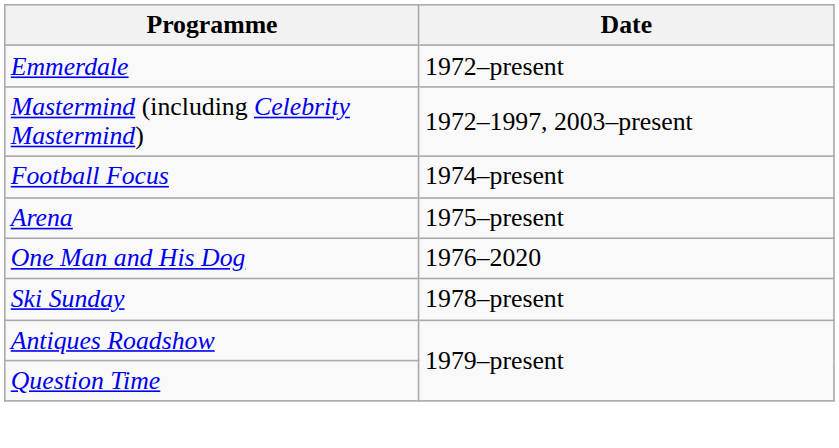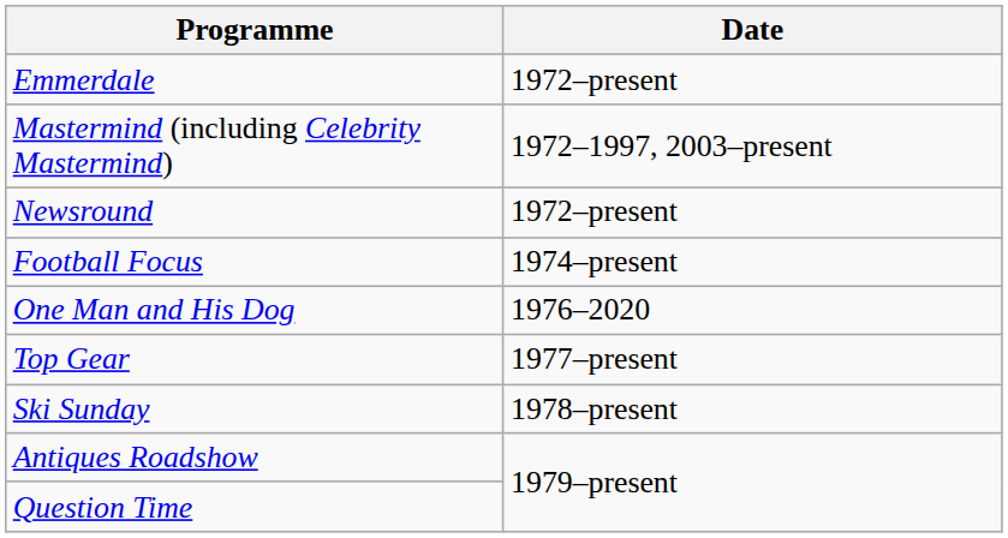+ row: Newsround | 1972–present
- row: Arena | 1975–present
+ row: Top Gear | 1977–present
